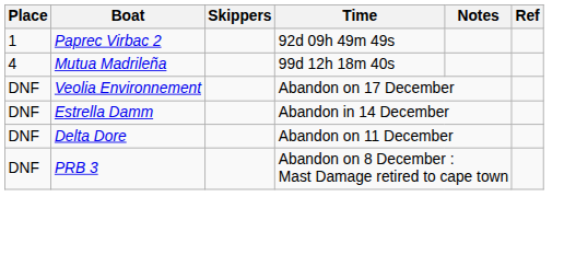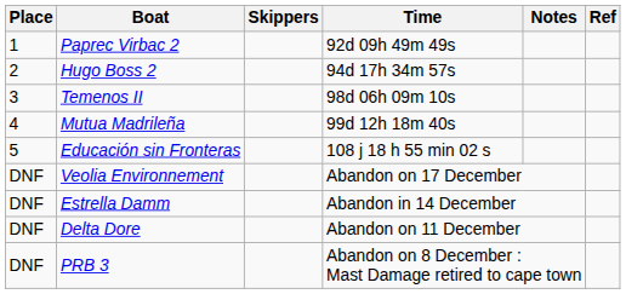+ row: 2 | Hugo Boss 2 | 94d 17h 34m 57s
+ row: 3 | Temenos II | 98d 06h 09m 10s
+ row: 5 | Educación sin Fronteras | 108 j 18 h 55 min 02 s
